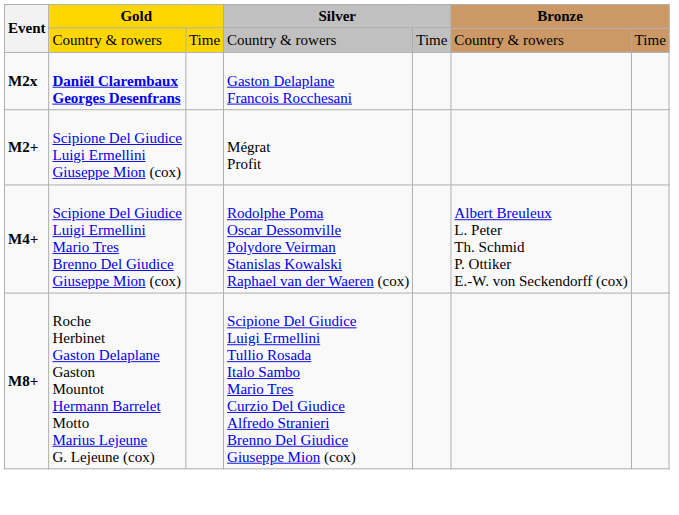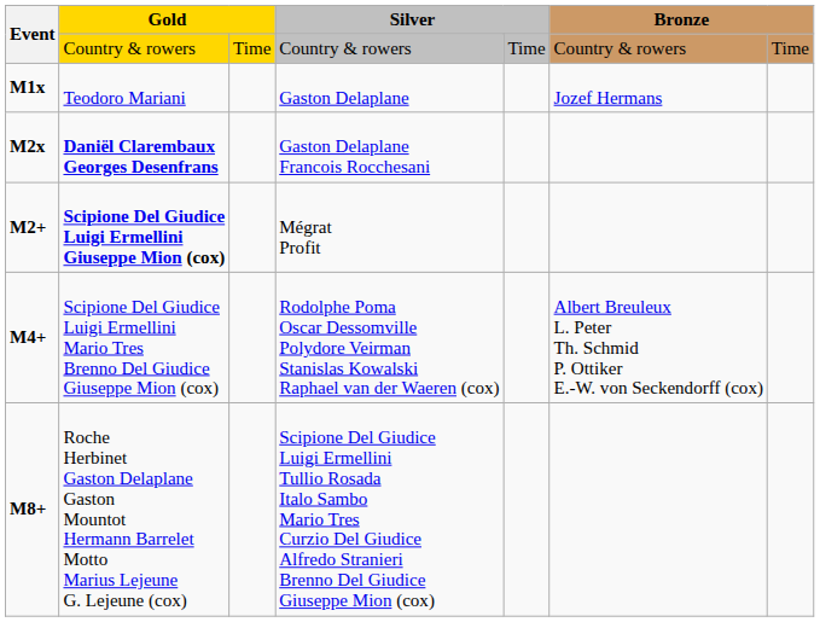+ row: M1x | Teodoro Mariani | Gaston Delaplane | Jozef Hermans
M2+ | column 2: normal -> bold
